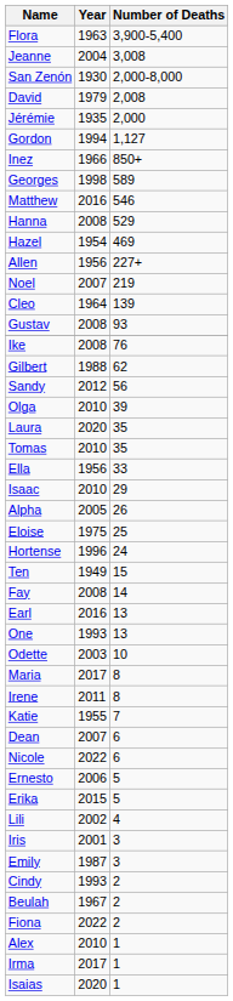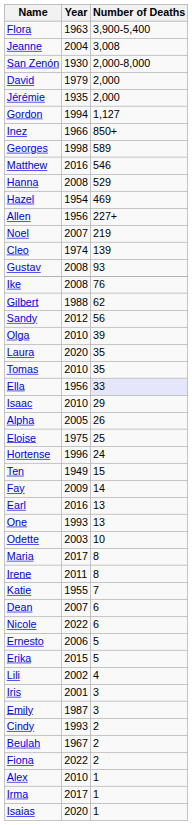David | Number of Deaths: 2,008 -> 2,000
Cleo | Year: 1964 -> 1974
Ella | Number of Deaths: no background -> lavender background
Fay | Year: 2008 -> 2009
